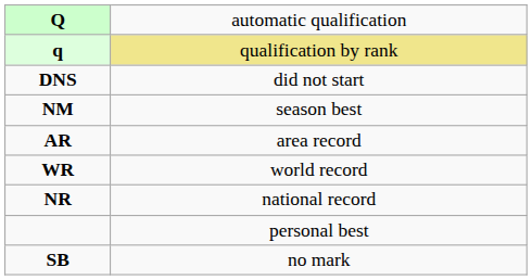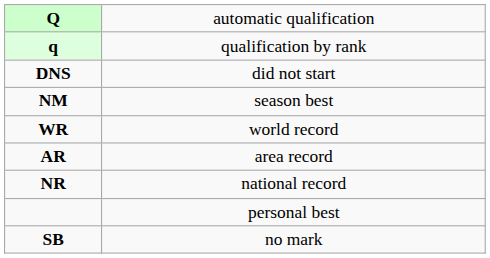q | column 2: khaki background -> no background
rows swapped: WR <-> AR
